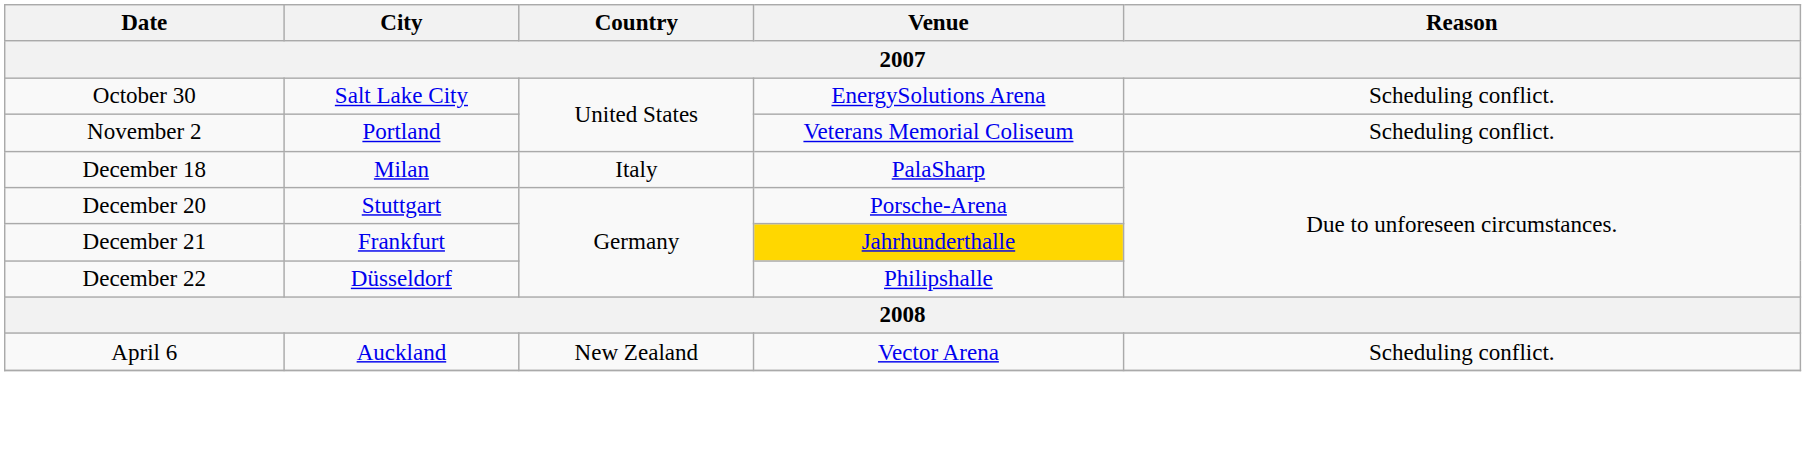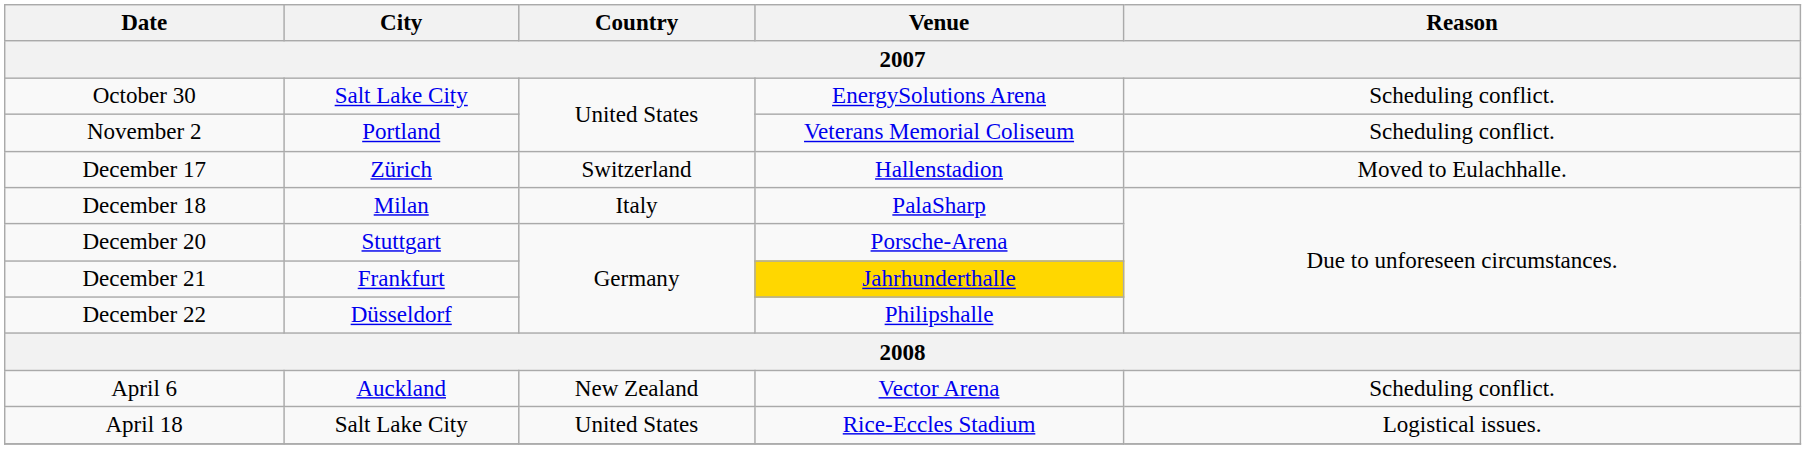+ row: December 17 | Zürich | Switzerland | Hallenstadion | Moved to Eulachhalle.
+ row: April 18 | Salt Lake City | United States | Rice-Eccles Stadium | Logistical issues.
